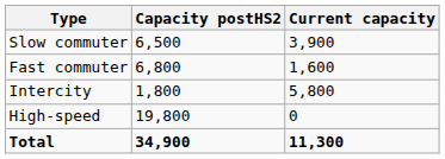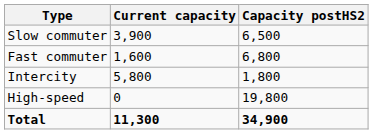columns swapped: Current capacity <-> Capacity postHS2
